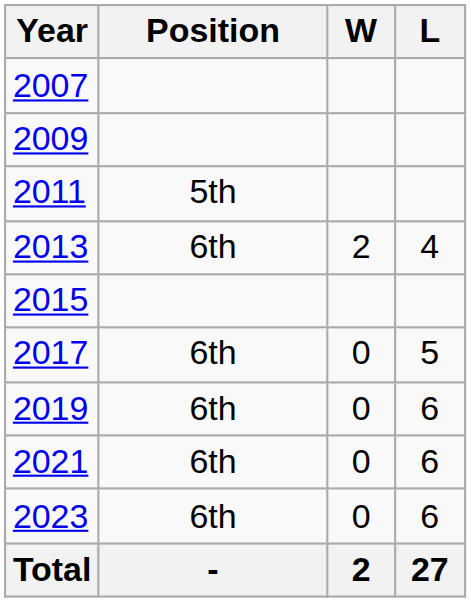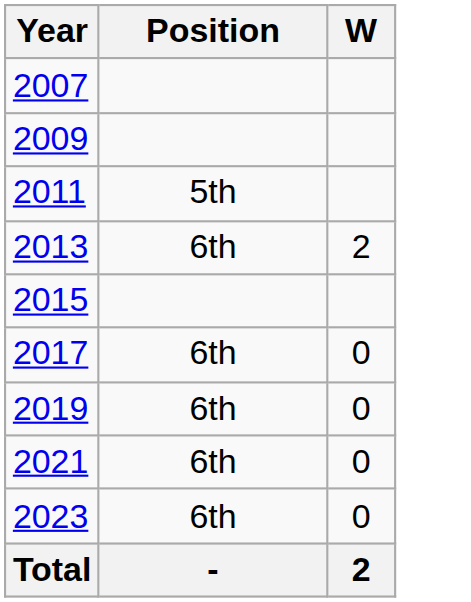- column: L | 4 | 5 | 6 | 6 | 6 | 27
